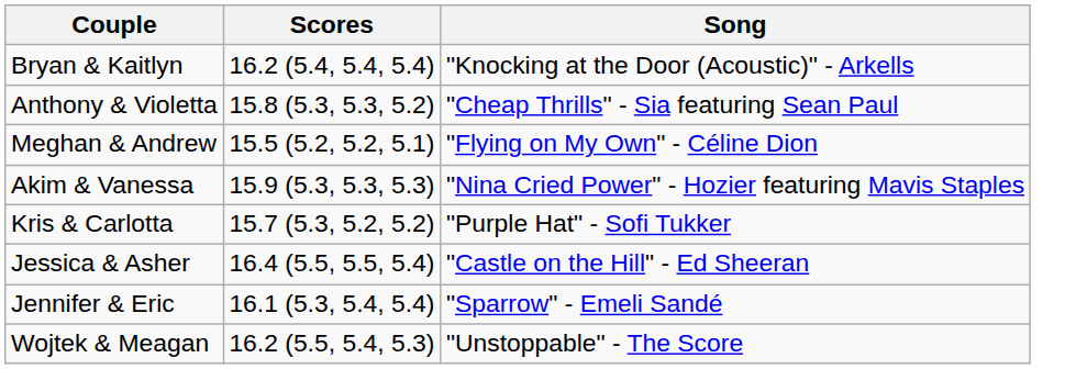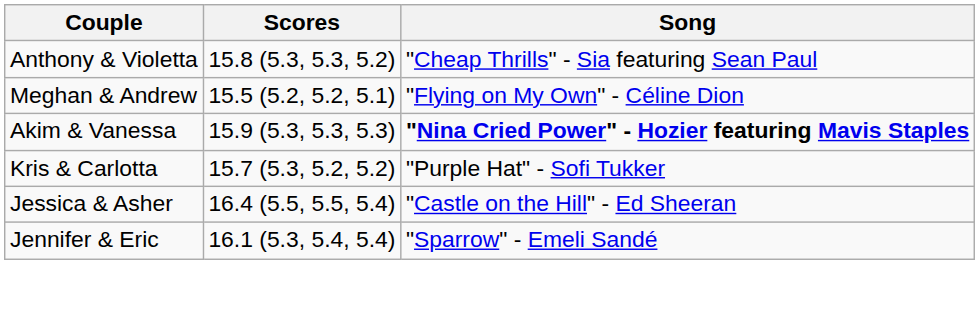- row: Bryan & Kaitlyn | 16.2 (5.4, 5.4, 5.4) | "Knocking at the Door (Acoustic)" - Arkells
Akim & Vanessa | Song: normal -> bold
- row: Wojtek & Meagan | 16.2 (5.5, 5.4, 5.3) | "Unstoppable" - The Score
